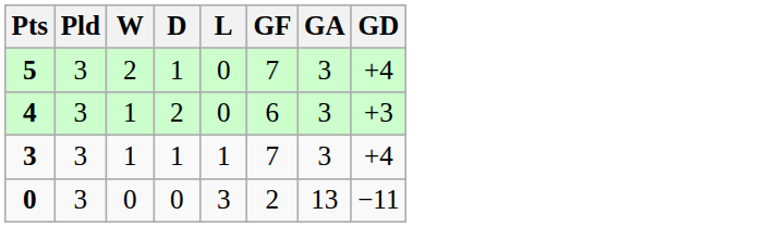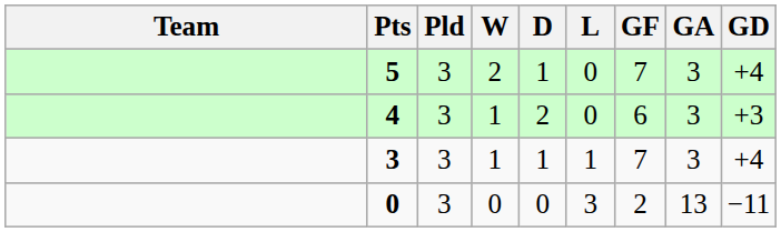+ column: Team
